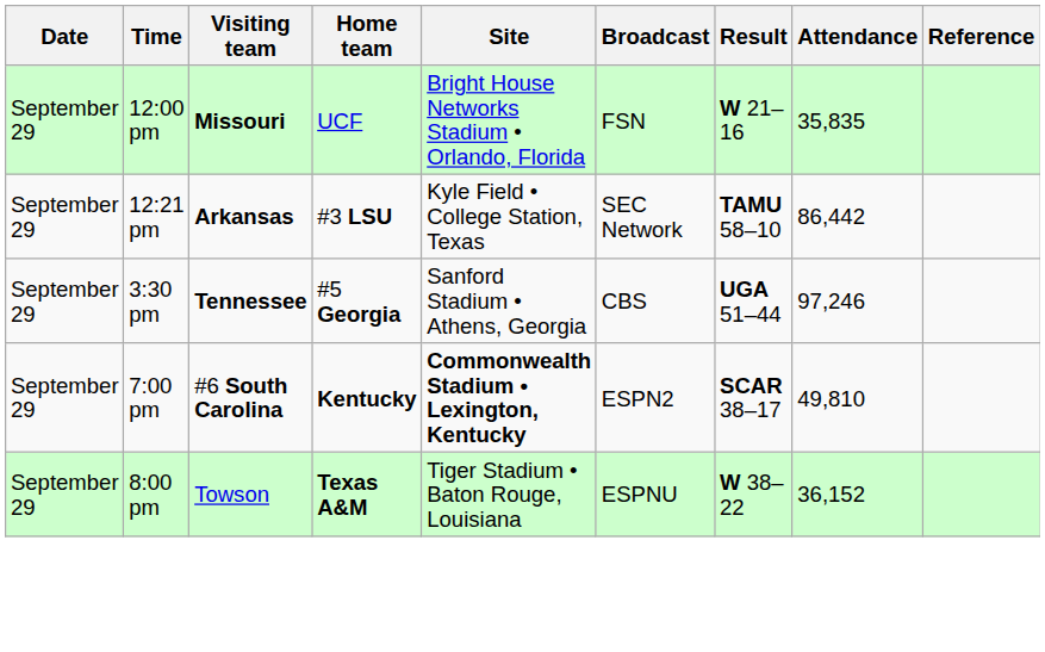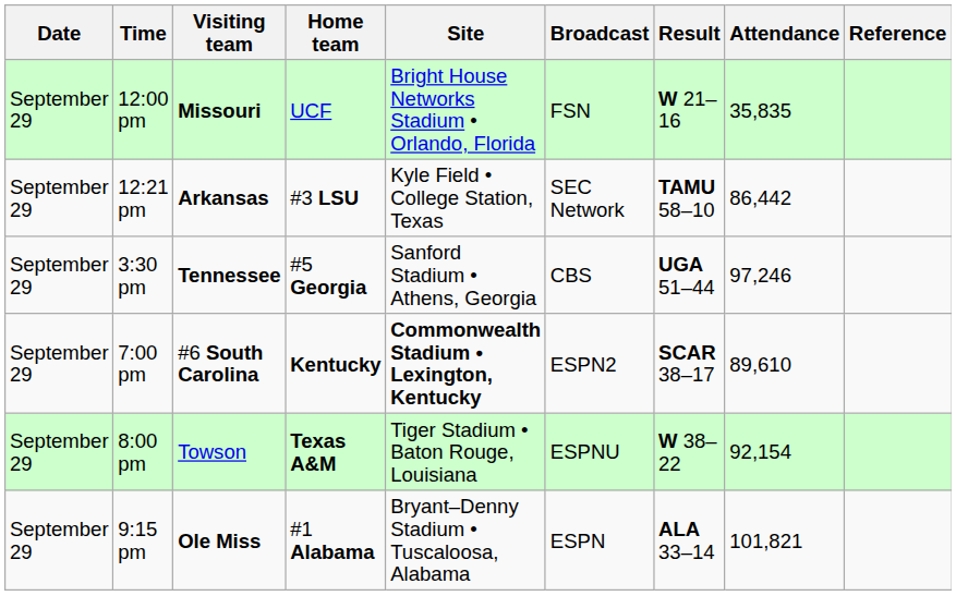7:00 pm | Attendance: 49,810 -> 89,610
8:00 pm | Attendance: 36,152 -> 92,154
+ row: September 29 | 9:15 pm | Ole Miss | #1 Alabama | Bryant–Denny Stadium • Tuscaloosa, Alabama | ESPN | ALA 33–14 | 101,821
